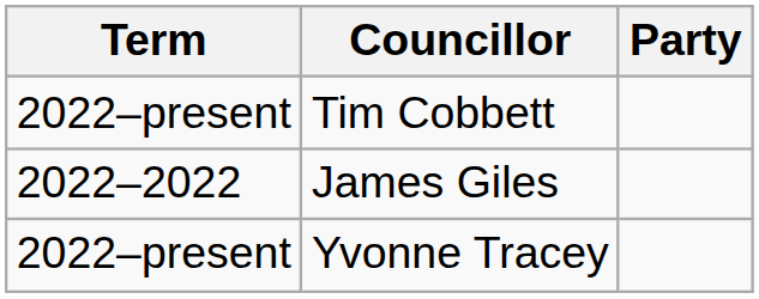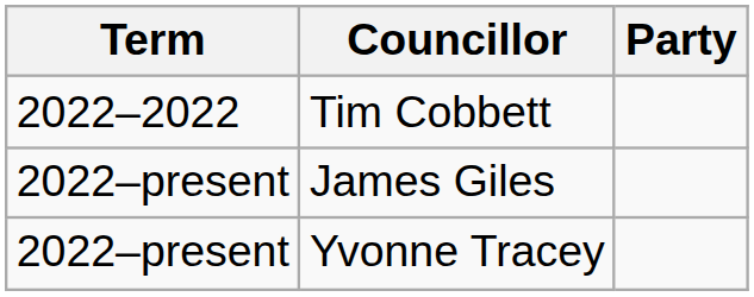Tim Cobbett | Term: 2022–present -> 2022–2022
James Giles | Term: 2022–2022 -> 2022–present
